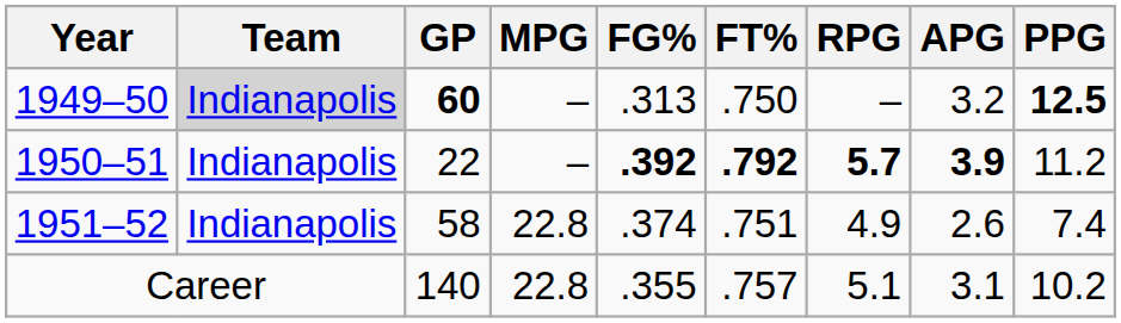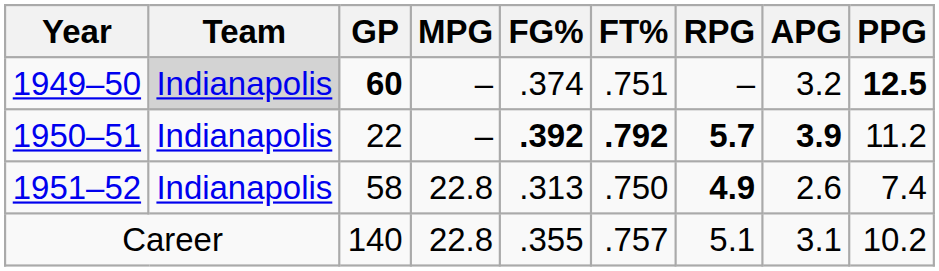1949–50 | FG%: .313 -> .374
1949–50 | FT%: .750 -> .751
1951–52 | FG%: .374 -> .313
1951–52 | FT%: .751 -> .750
1951–52 | RPG: normal -> bold
